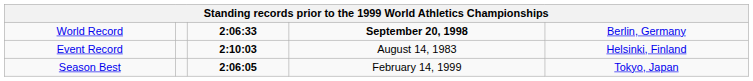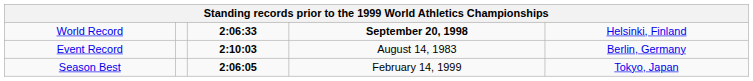World Record | column 5: Berlin, Germany -> Helsinki, Finland
Event Record | column 5: Helsinki, Finland -> Berlin, Germany
